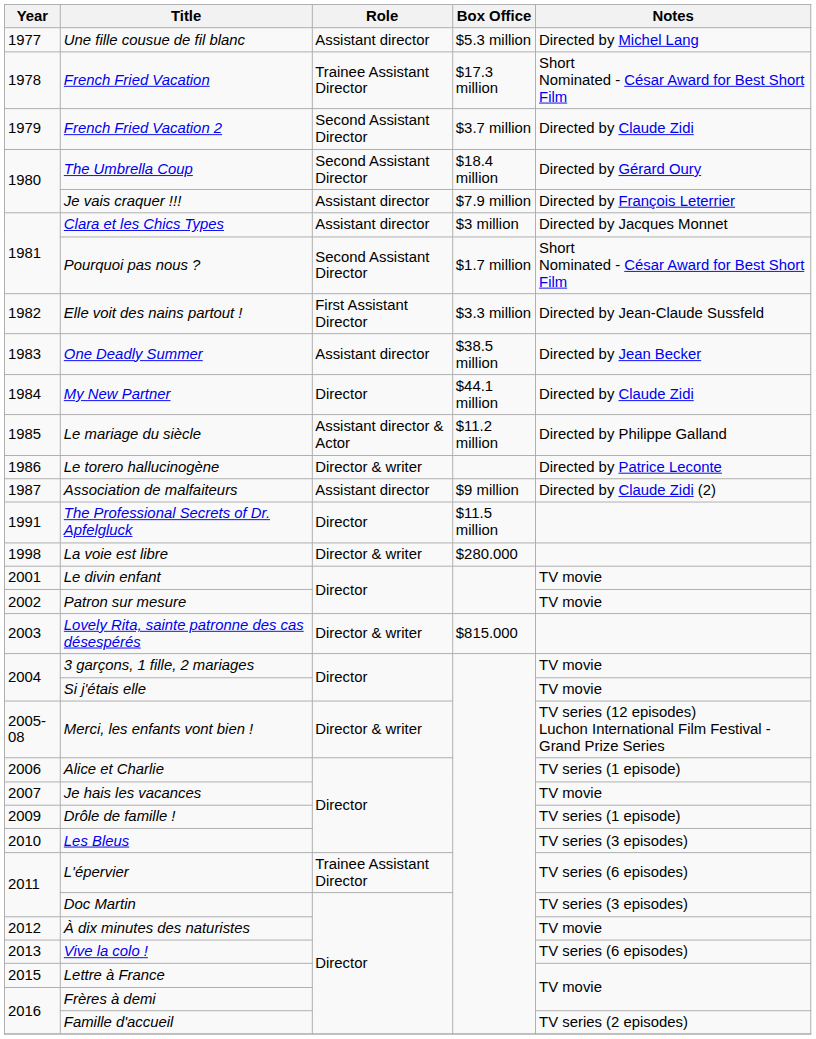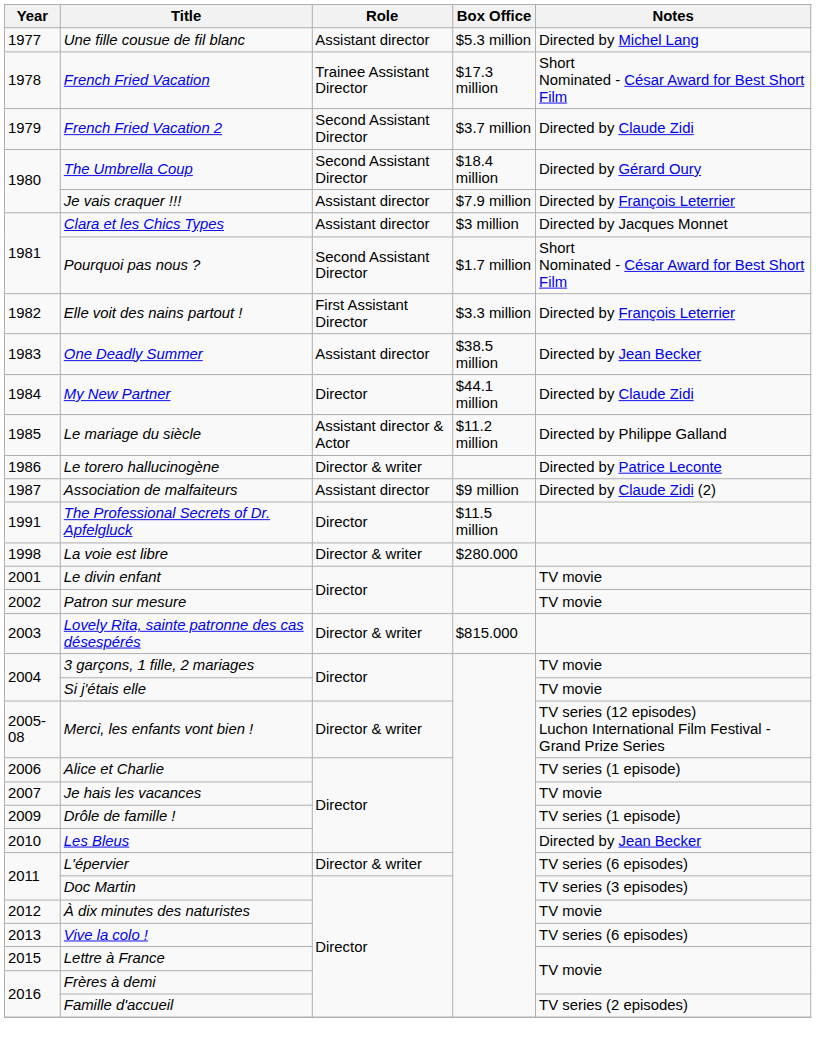Elle voit des nains partout ! | Notes: Directed by Jean-Claude Sussfeld -> Directed by François Leterrier
Les Bleus | Notes: TV series (3 episodes) -> Directed by Jean Becker
L'épervier | Role: Trainee Assistant Director -> Director & writer
